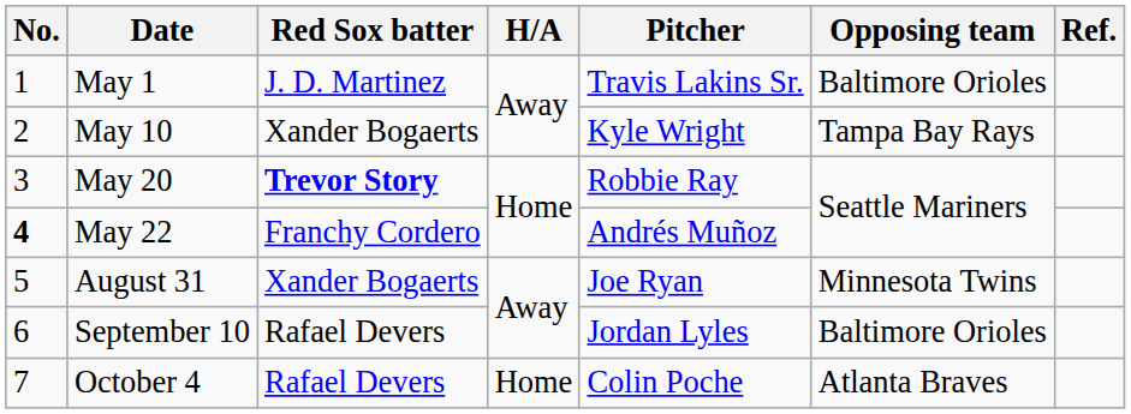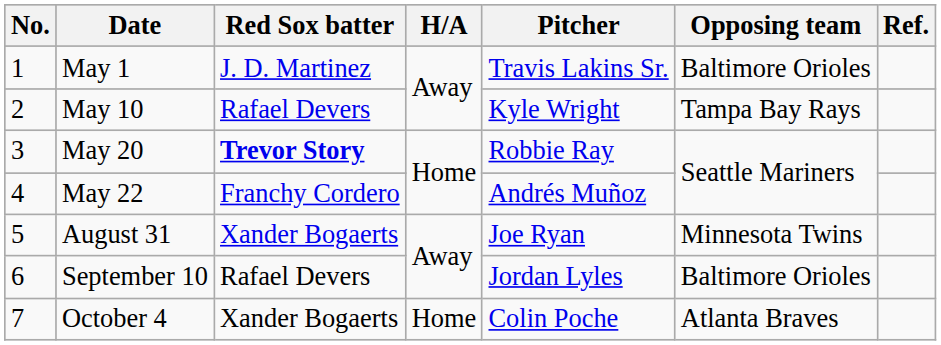May 10 | Red Sox batter: Xander Bogaerts -> Rafael Devers
May 22 | No.: bold -> normal
October 4 | Red Sox batter: Rafael Devers -> Xander Bogaerts
